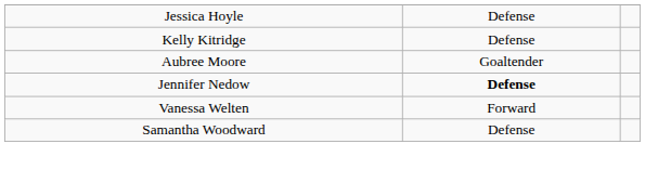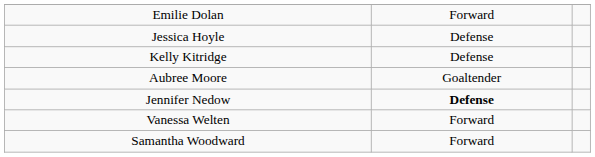+ row: Emilie Dolan | Forward
Samantha Woodward | column 2: Defense -> Forward
